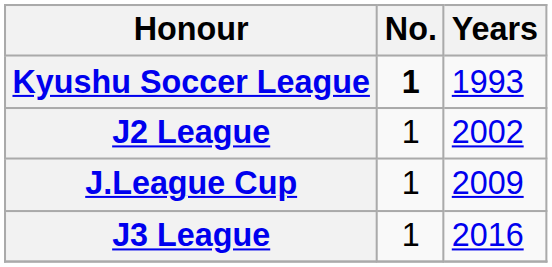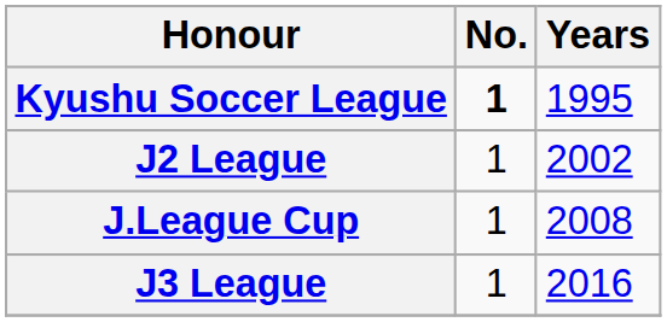Kyushu Soccer League | Years: 1993 -> 1995
J.League Cup | Years: 2009 -> 2008
